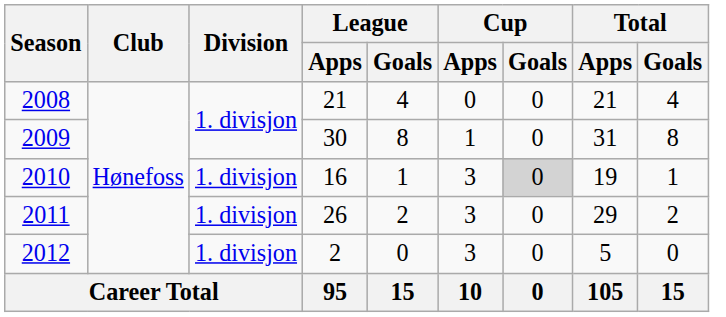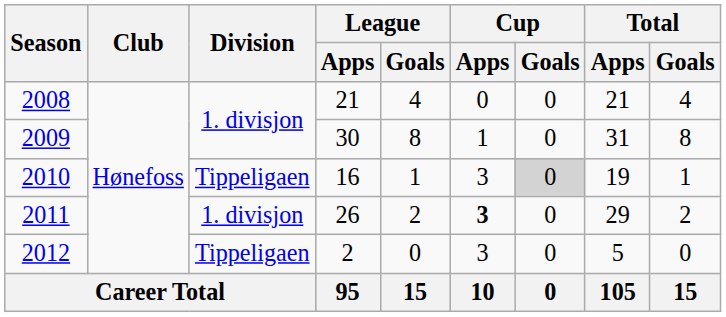2010 | Division: 1. divisjon -> Tippeligaen
2011 | Cup / Apps: normal -> bold
2012 | Division: 1. divisjon -> Tippeligaen
